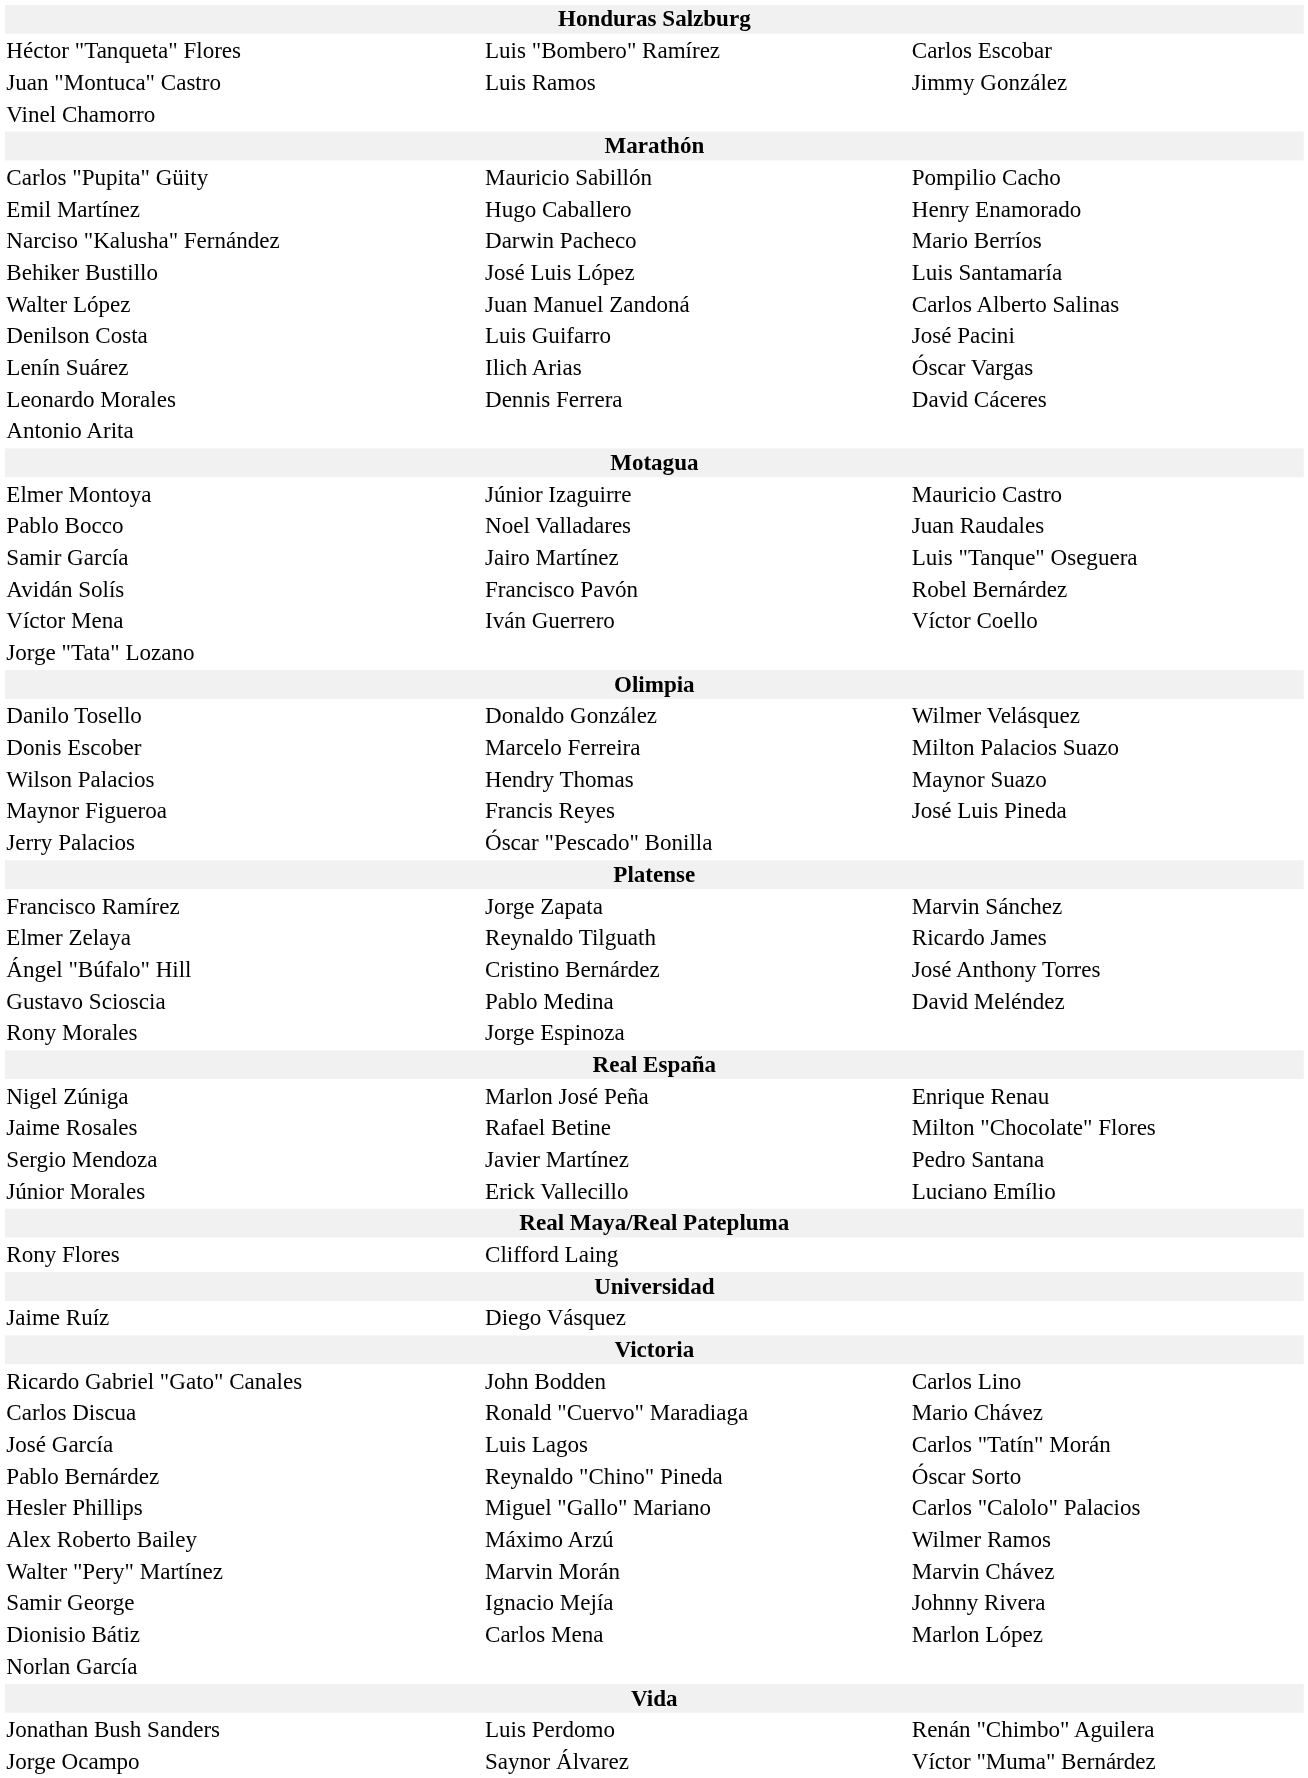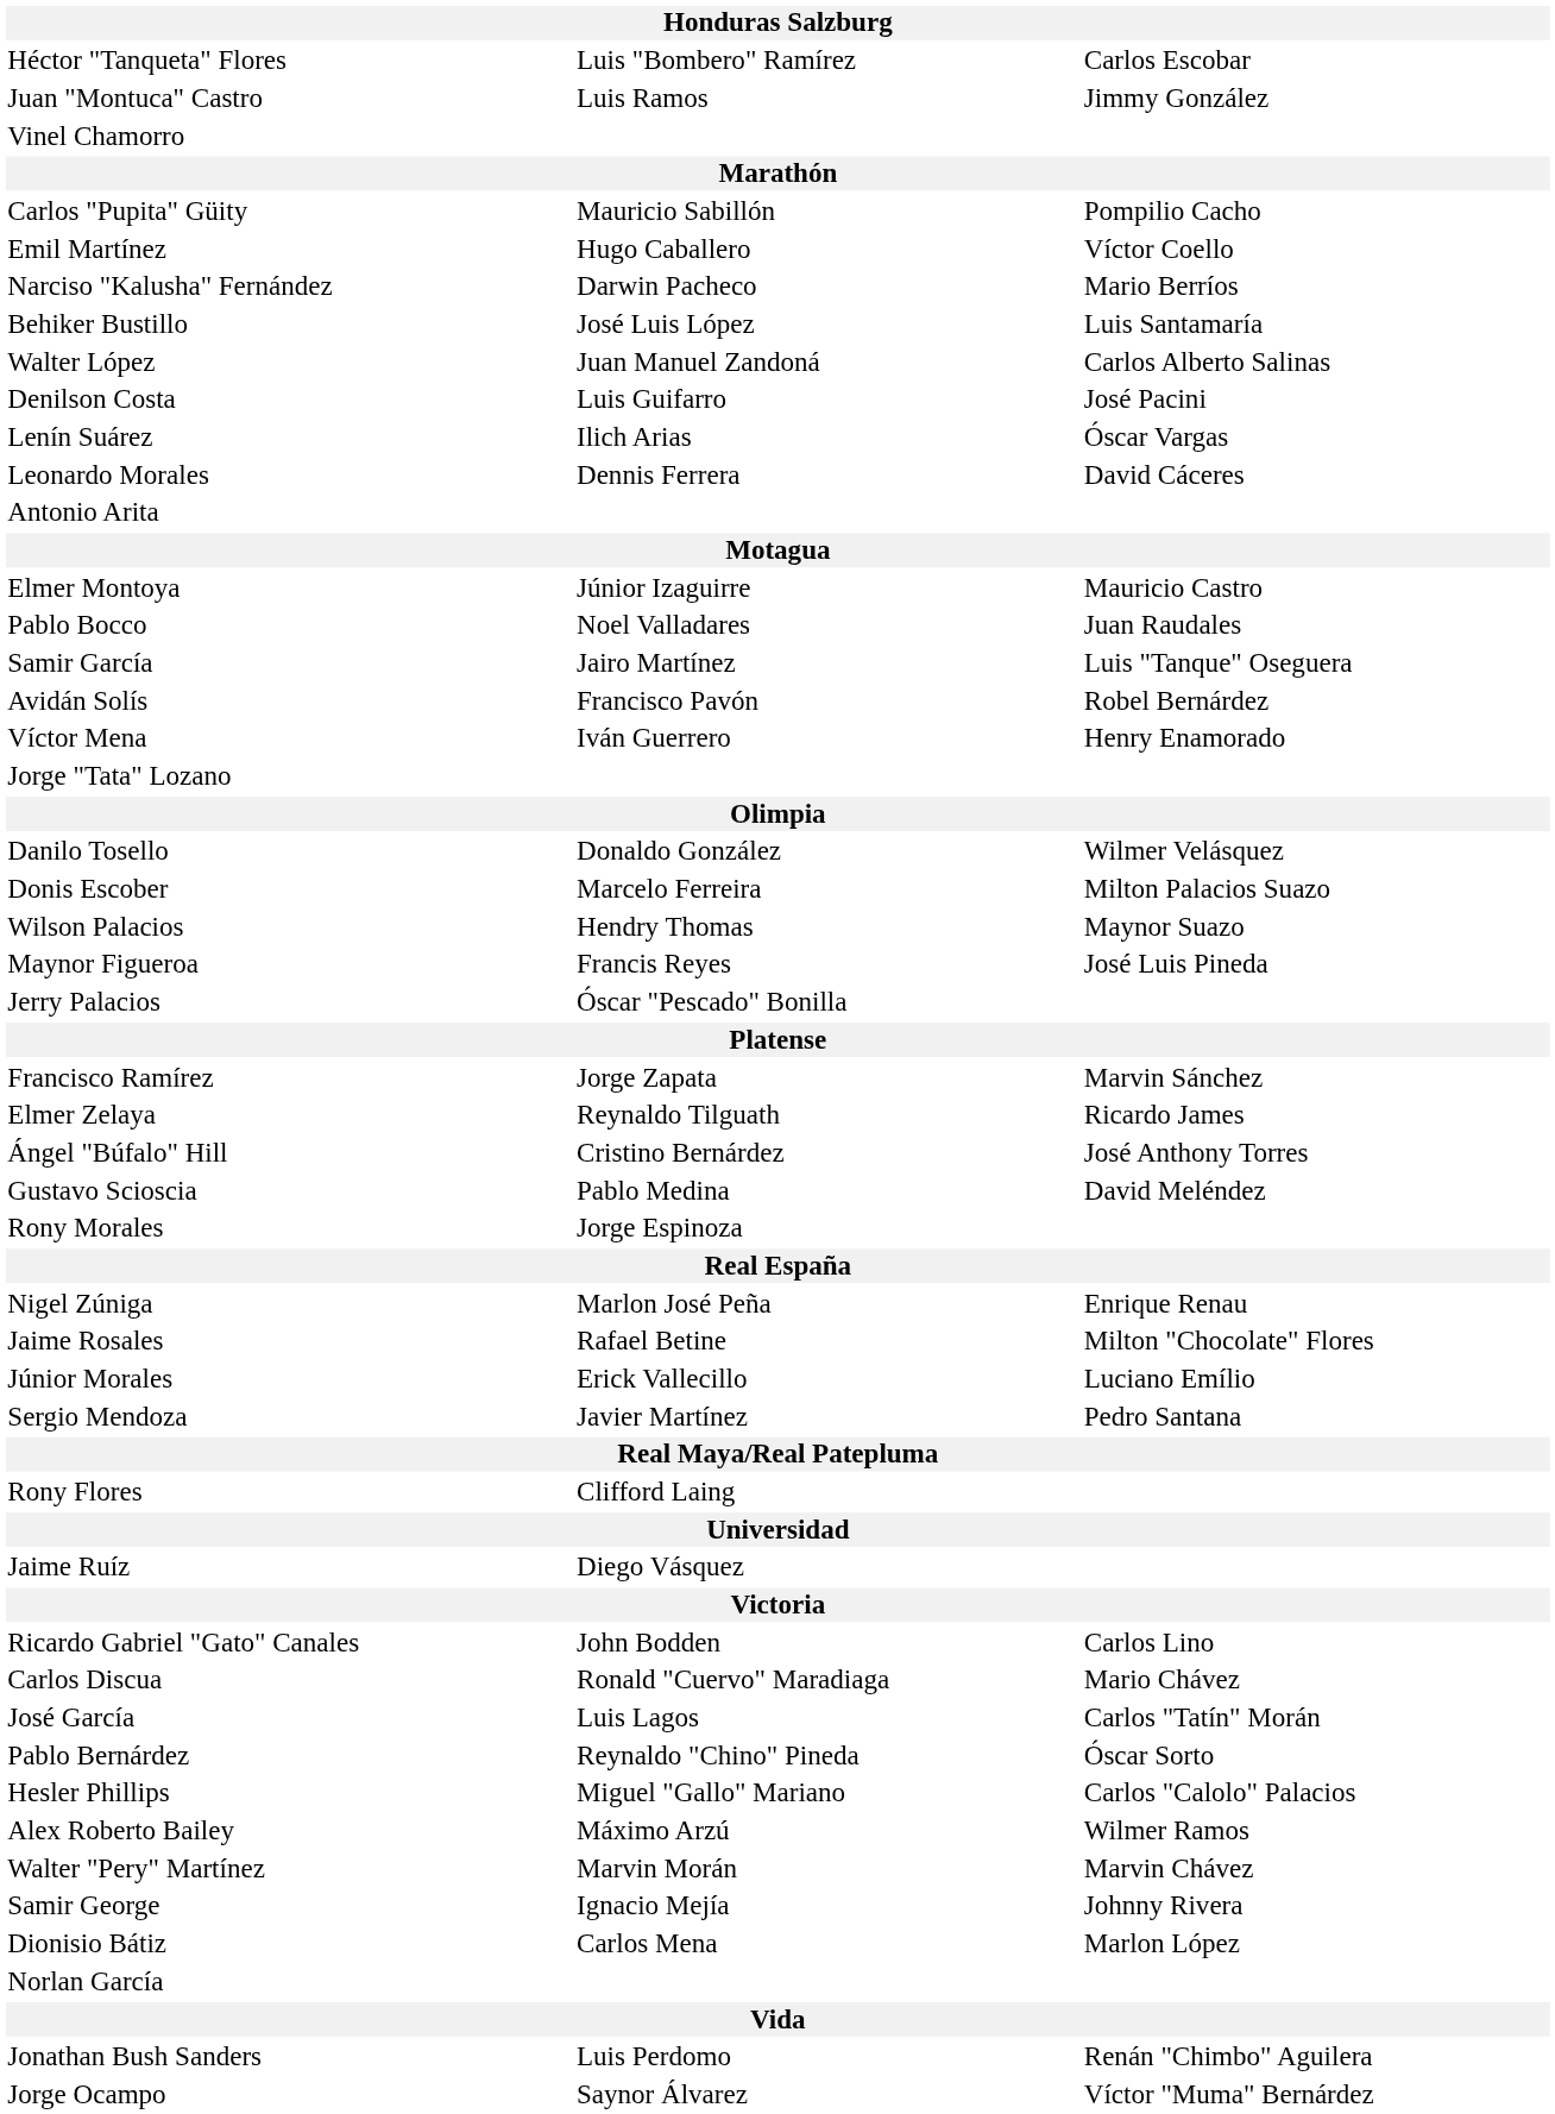Emil Martínez | column 3: Henry Enamorado -> Víctor Coello
Víctor Mena | column 3: Víctor Coello -> Henry Enamorado
rows swapped: Júnior Morales <-> Sergio Mendoza
